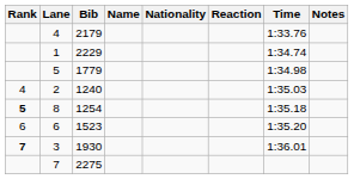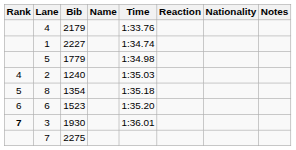columns swapped: Nationality <-> Time
1 | Bib: 2229 -> 2227
8 | Rank: bold -> normal
8 | Bib: 1254 -> 1354
